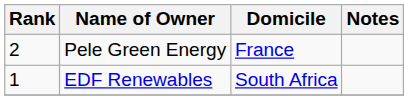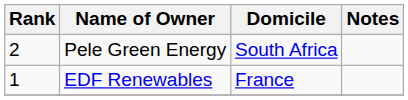Pele Green Energy | Domicile: France -> South Africa
EDF Renewables | Domicile: South Africa -> France
